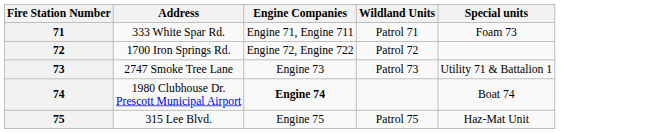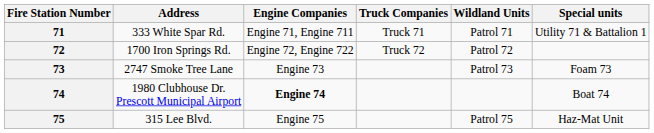+ column: Truck Companies | Truck 71 | Truck 72
71 | Special units: Foam 73 -> Utility 71 & Battalion 1
73 | Special units: Utility 71 & Battalion 1 -> Foam 73
